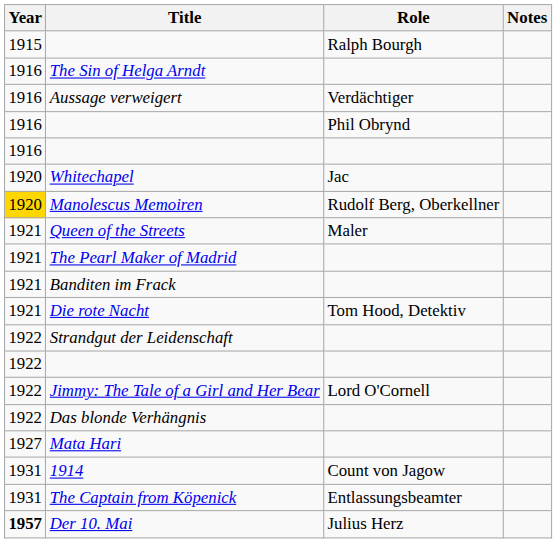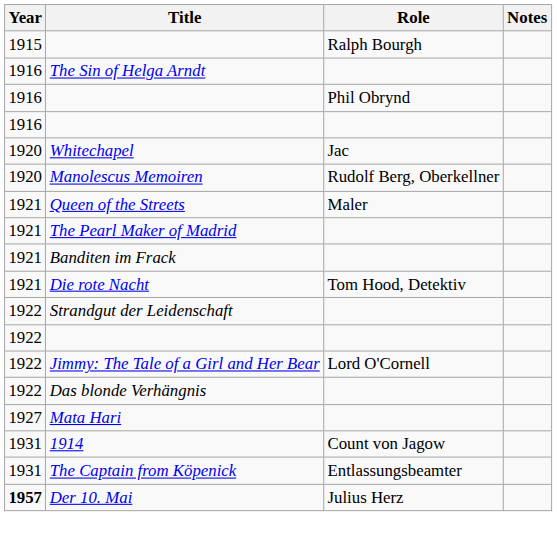- row: 1916 | Aussage verweigert | Verdächtiger
Manolescus Memoiren | Year: gold background -> no background
